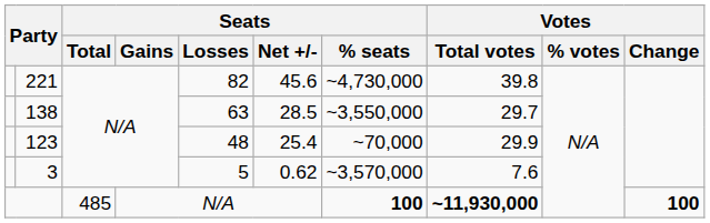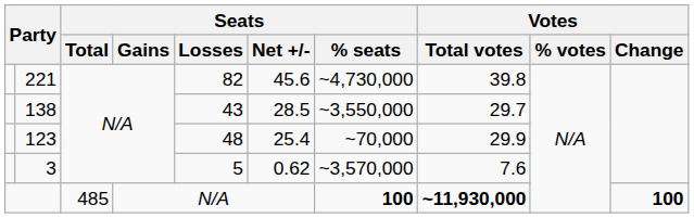138 | Seats / Losses: 63 -> 43
